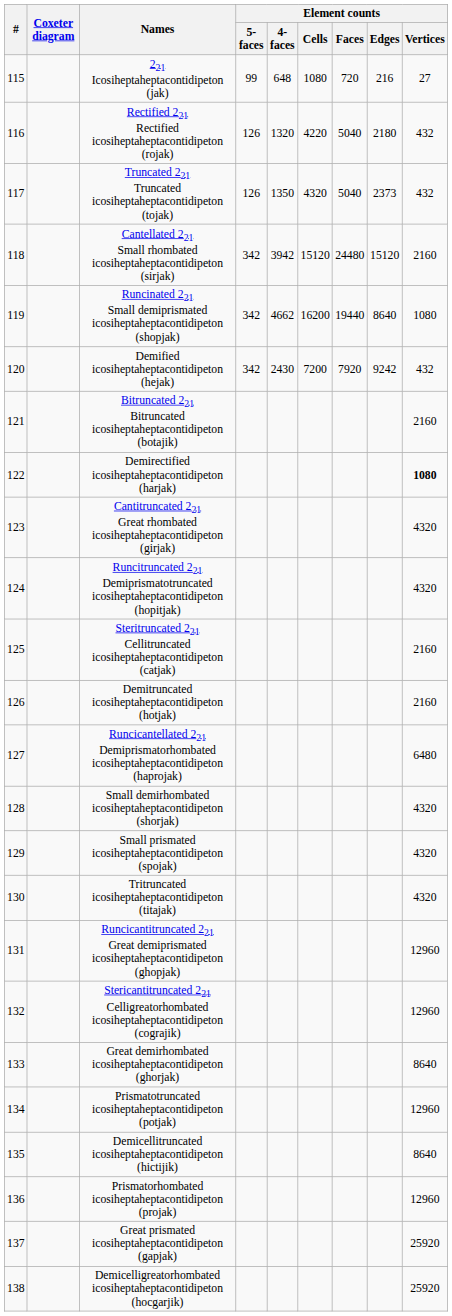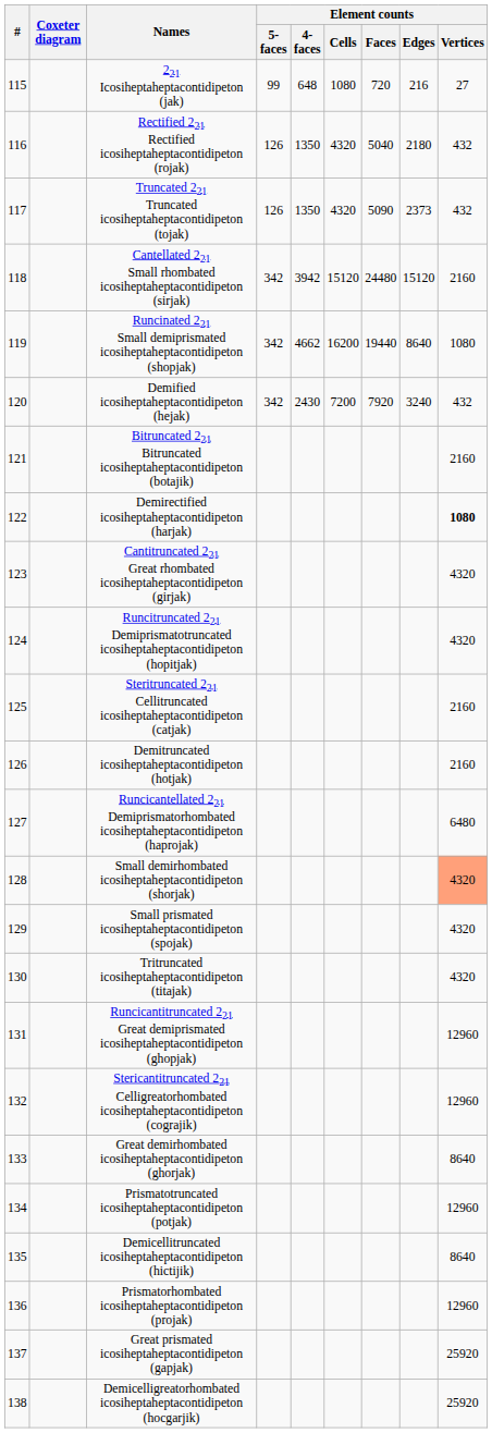Rectified 221 Rectified icosiheptaheptacontidipeton (rojak) | Element counts / 4-faces: 1320 -> 1350
Rectified 221 Rectified icosiheptaheptacontidipeton (rojak) | Element counts / Cells: 4220 -> 4320
Truncated 221 Truncated icosiheptaheptacontidipeton (tojak) | Element counts / Faces: 5040 -> 5090
Demified icosiheptaheptacontidipeton (hejak) | Element counts / Edges: 9242 -> 3240
Small demirhombated icosiheptaheptacontidipeton (shorjak) | Element counts / Vertices: no background -> lightsalmon background
